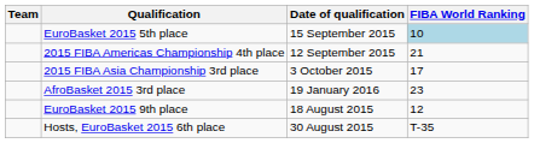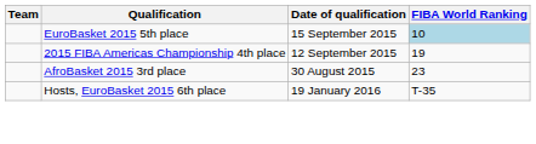2015 FIBA Americas Championship 4th place | FIBA World Ranking: 21 -> 19
- row: 2015 FIBA Asia Championship 3rd place | 3 October 2015 | 17
AfroBasket 2015 3rd place | Date of qualification: 19 January 2016 -> 30 August 2015
- row: EuroBasket 2015 9th place | 18 August 2015 | 12
Hosts, EuroBasket 2015 6th place | Date of qualification: 30 August 2015 -> 19 January 2016
